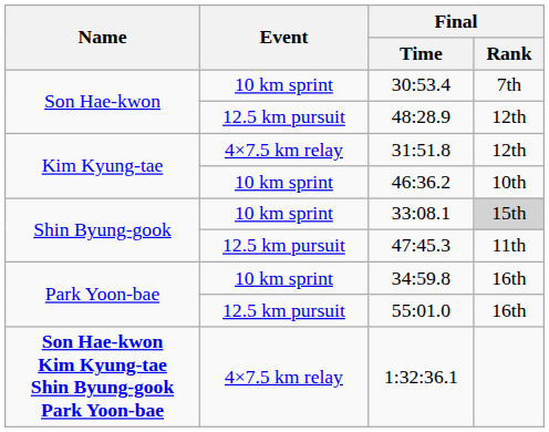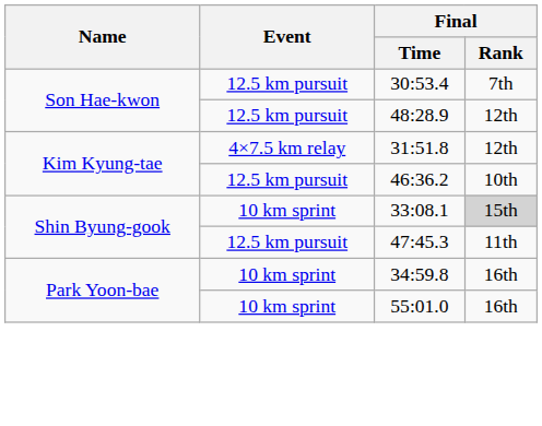30:53.4 | Event: 10 km sprint -> 12.5 km pursuit
46:36.2 | Event: 10 km sprint -> 12.5 km pursuit
55:01.0 | Event: 12.5 km pursuit -> 10 km sprint
- row: Son Hae-kwon Kim Kyung-tae Shin Byung-gook Park Yoon-bae | 4×7.5 km relay | 1:32:36.1
